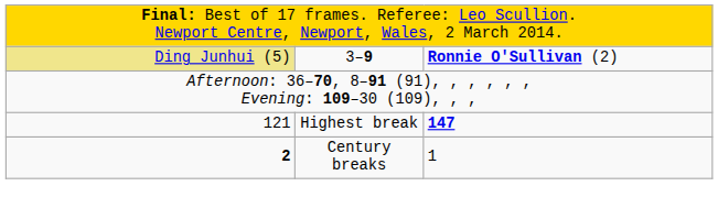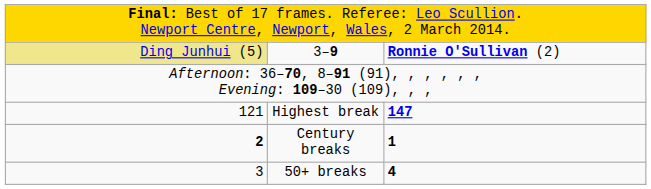Century breaks | column 3: normal -> bold
+ row: 3 | 50+ breaks | 4
